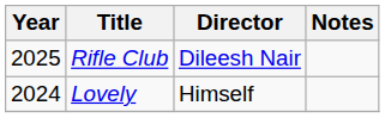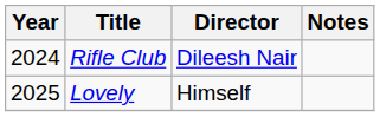Rifle Club | Year: 2025 -> 2024
Lovely | Year: 2024 -> 2025
